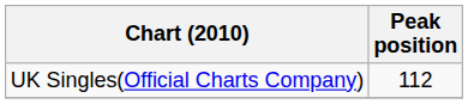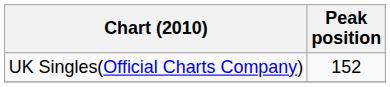UK Singles(Official Charts Company) | Peak position: 112 -> 152
